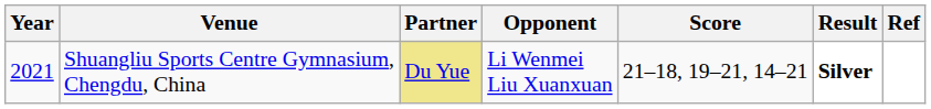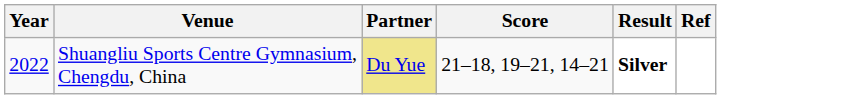- column: Opponent | Li Wenmei Liu Xuanxuan
Shuangliu Sports Centre Gymnasium, Chengdu, China | Year: 2021 -> 2022
